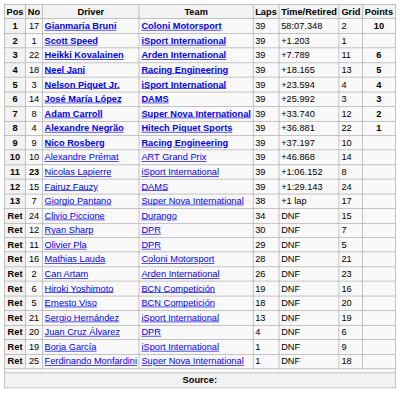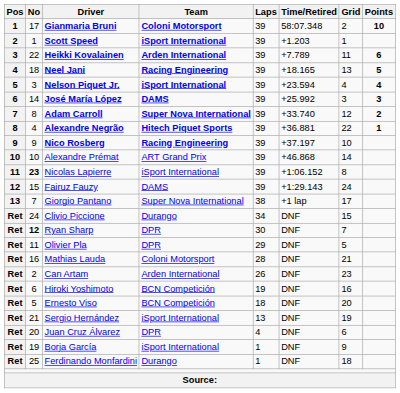Ryan Sharp | No: normal -> bold
Ferdinando Monfardini | Team: Super Nova International -> Durango
